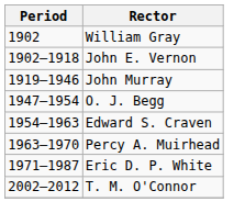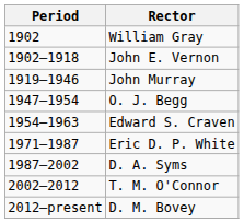- row: 1963–1970 | Percy A. Muirhead
+ row: 1987–2002 | D. A. Syms
+ row: 2012–present | D. M. Bovey
